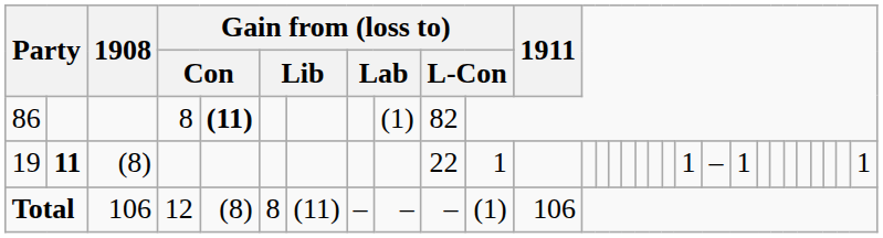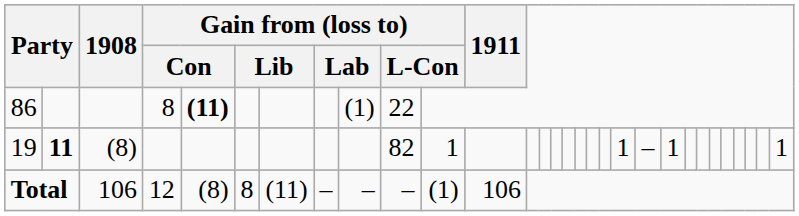86 | column 10: 82 -> 22
19 | column 10: 22 -> 82
